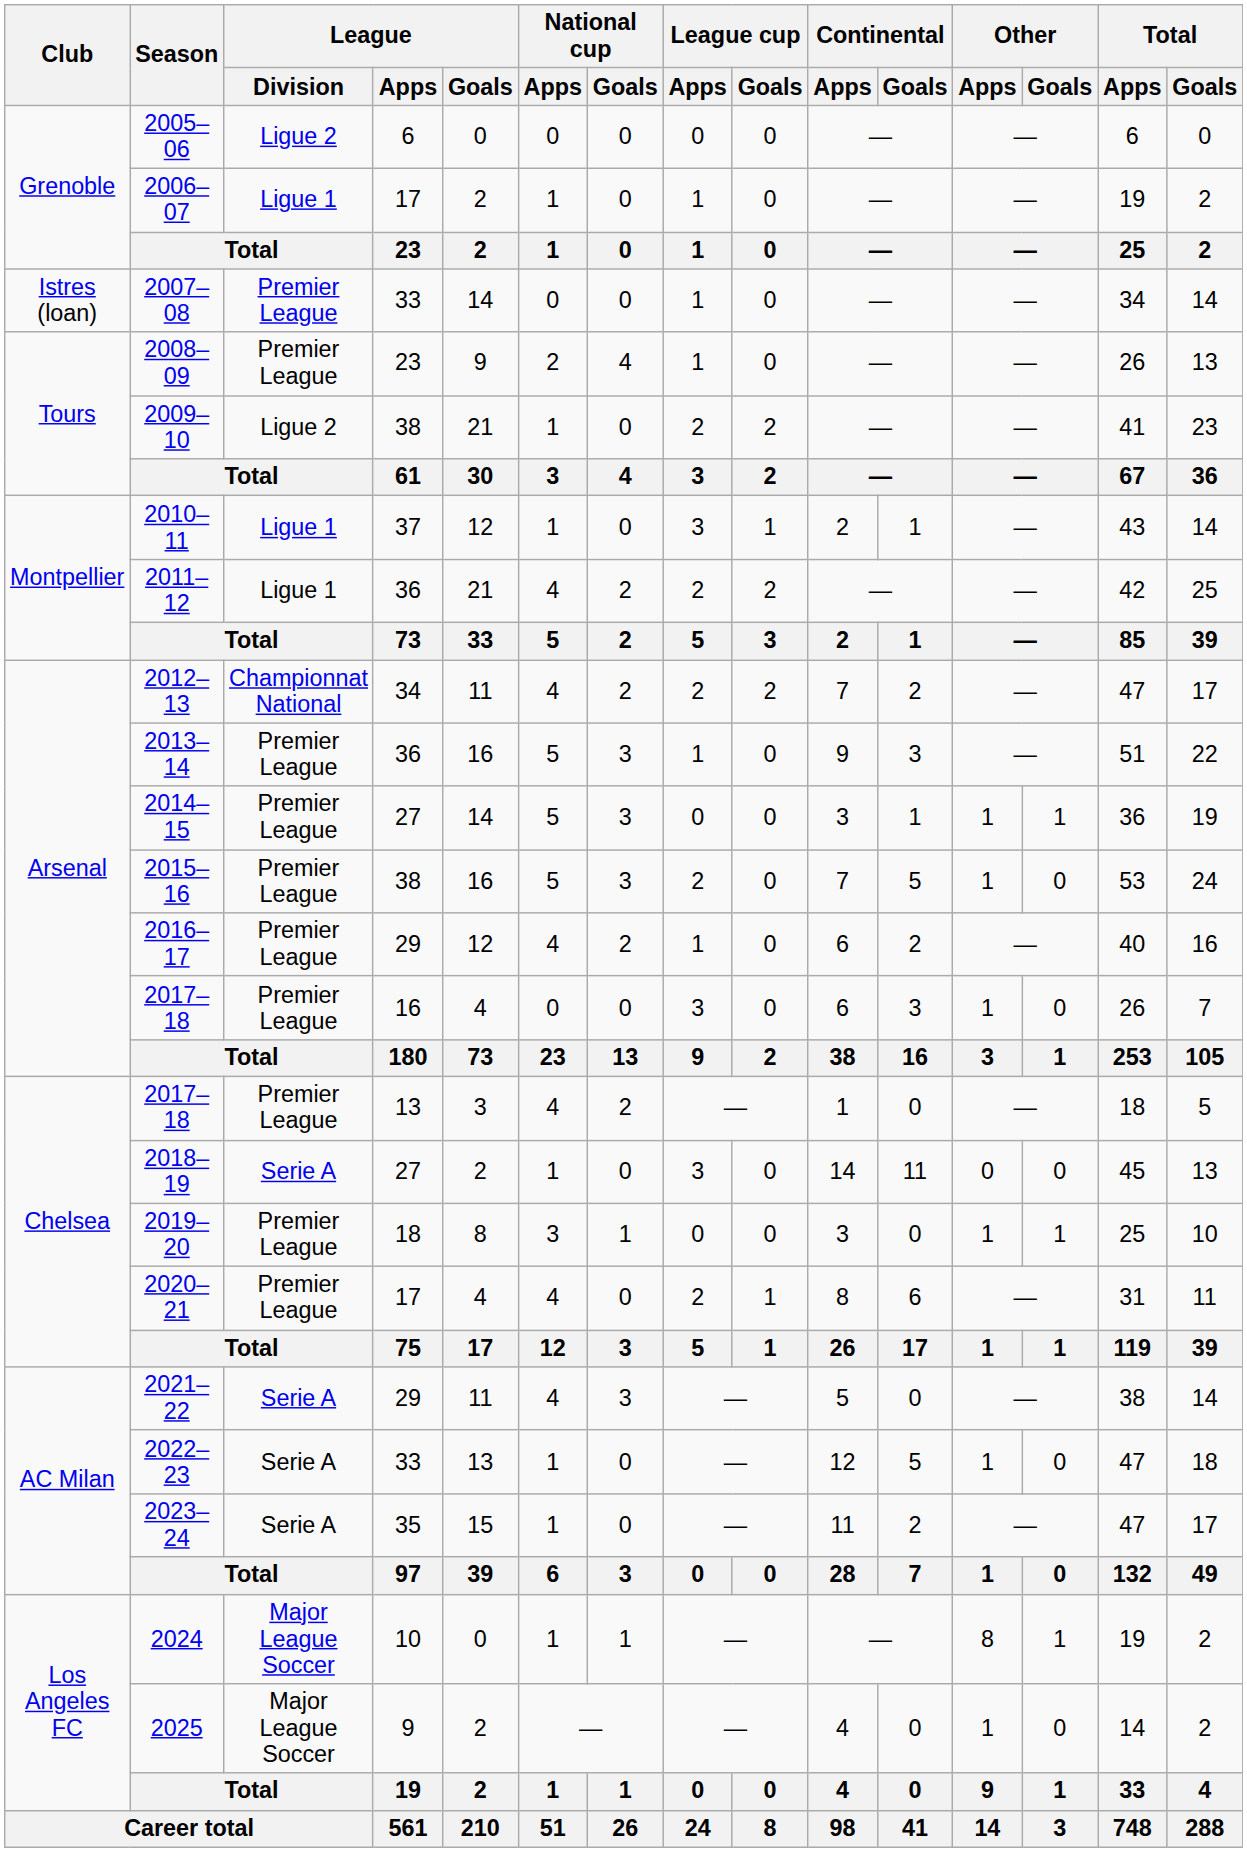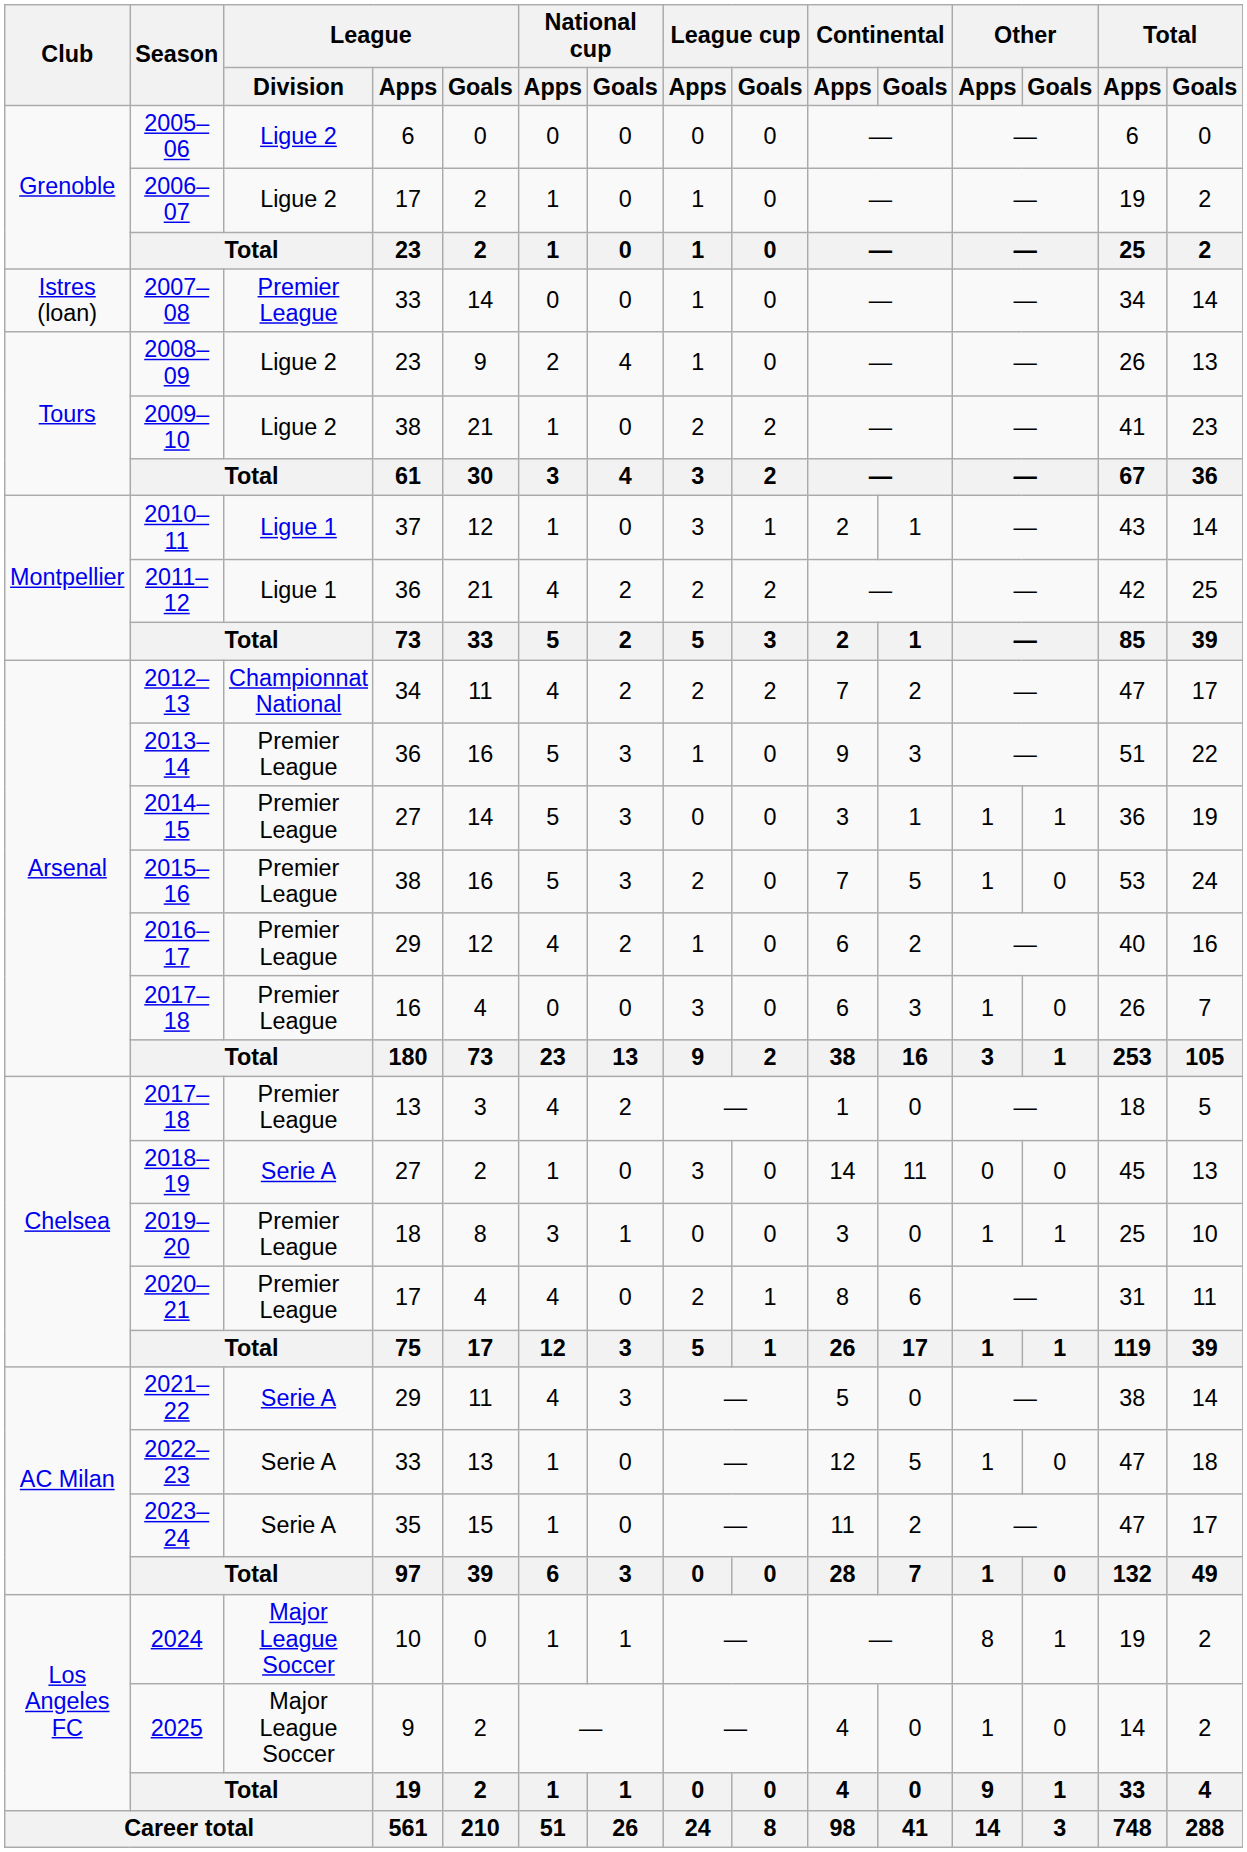2006–07 | League / Division: Ligue 1 -> Ligue 2
2008–09 | League / Division: Premier League -> Ligue 2
